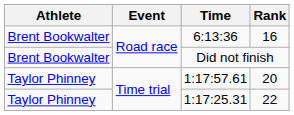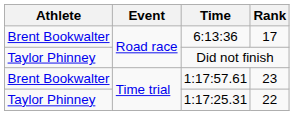6:13:36 | Rank: 16 -> 17
Did not finish | Athlete: Brent Bookwalter -> Taylor Phinney
1:17:57.61 | Athlete: Taylor Phinney -> Brent Bookwalter
1:17:57.61 | Rank: 20 -> 23
